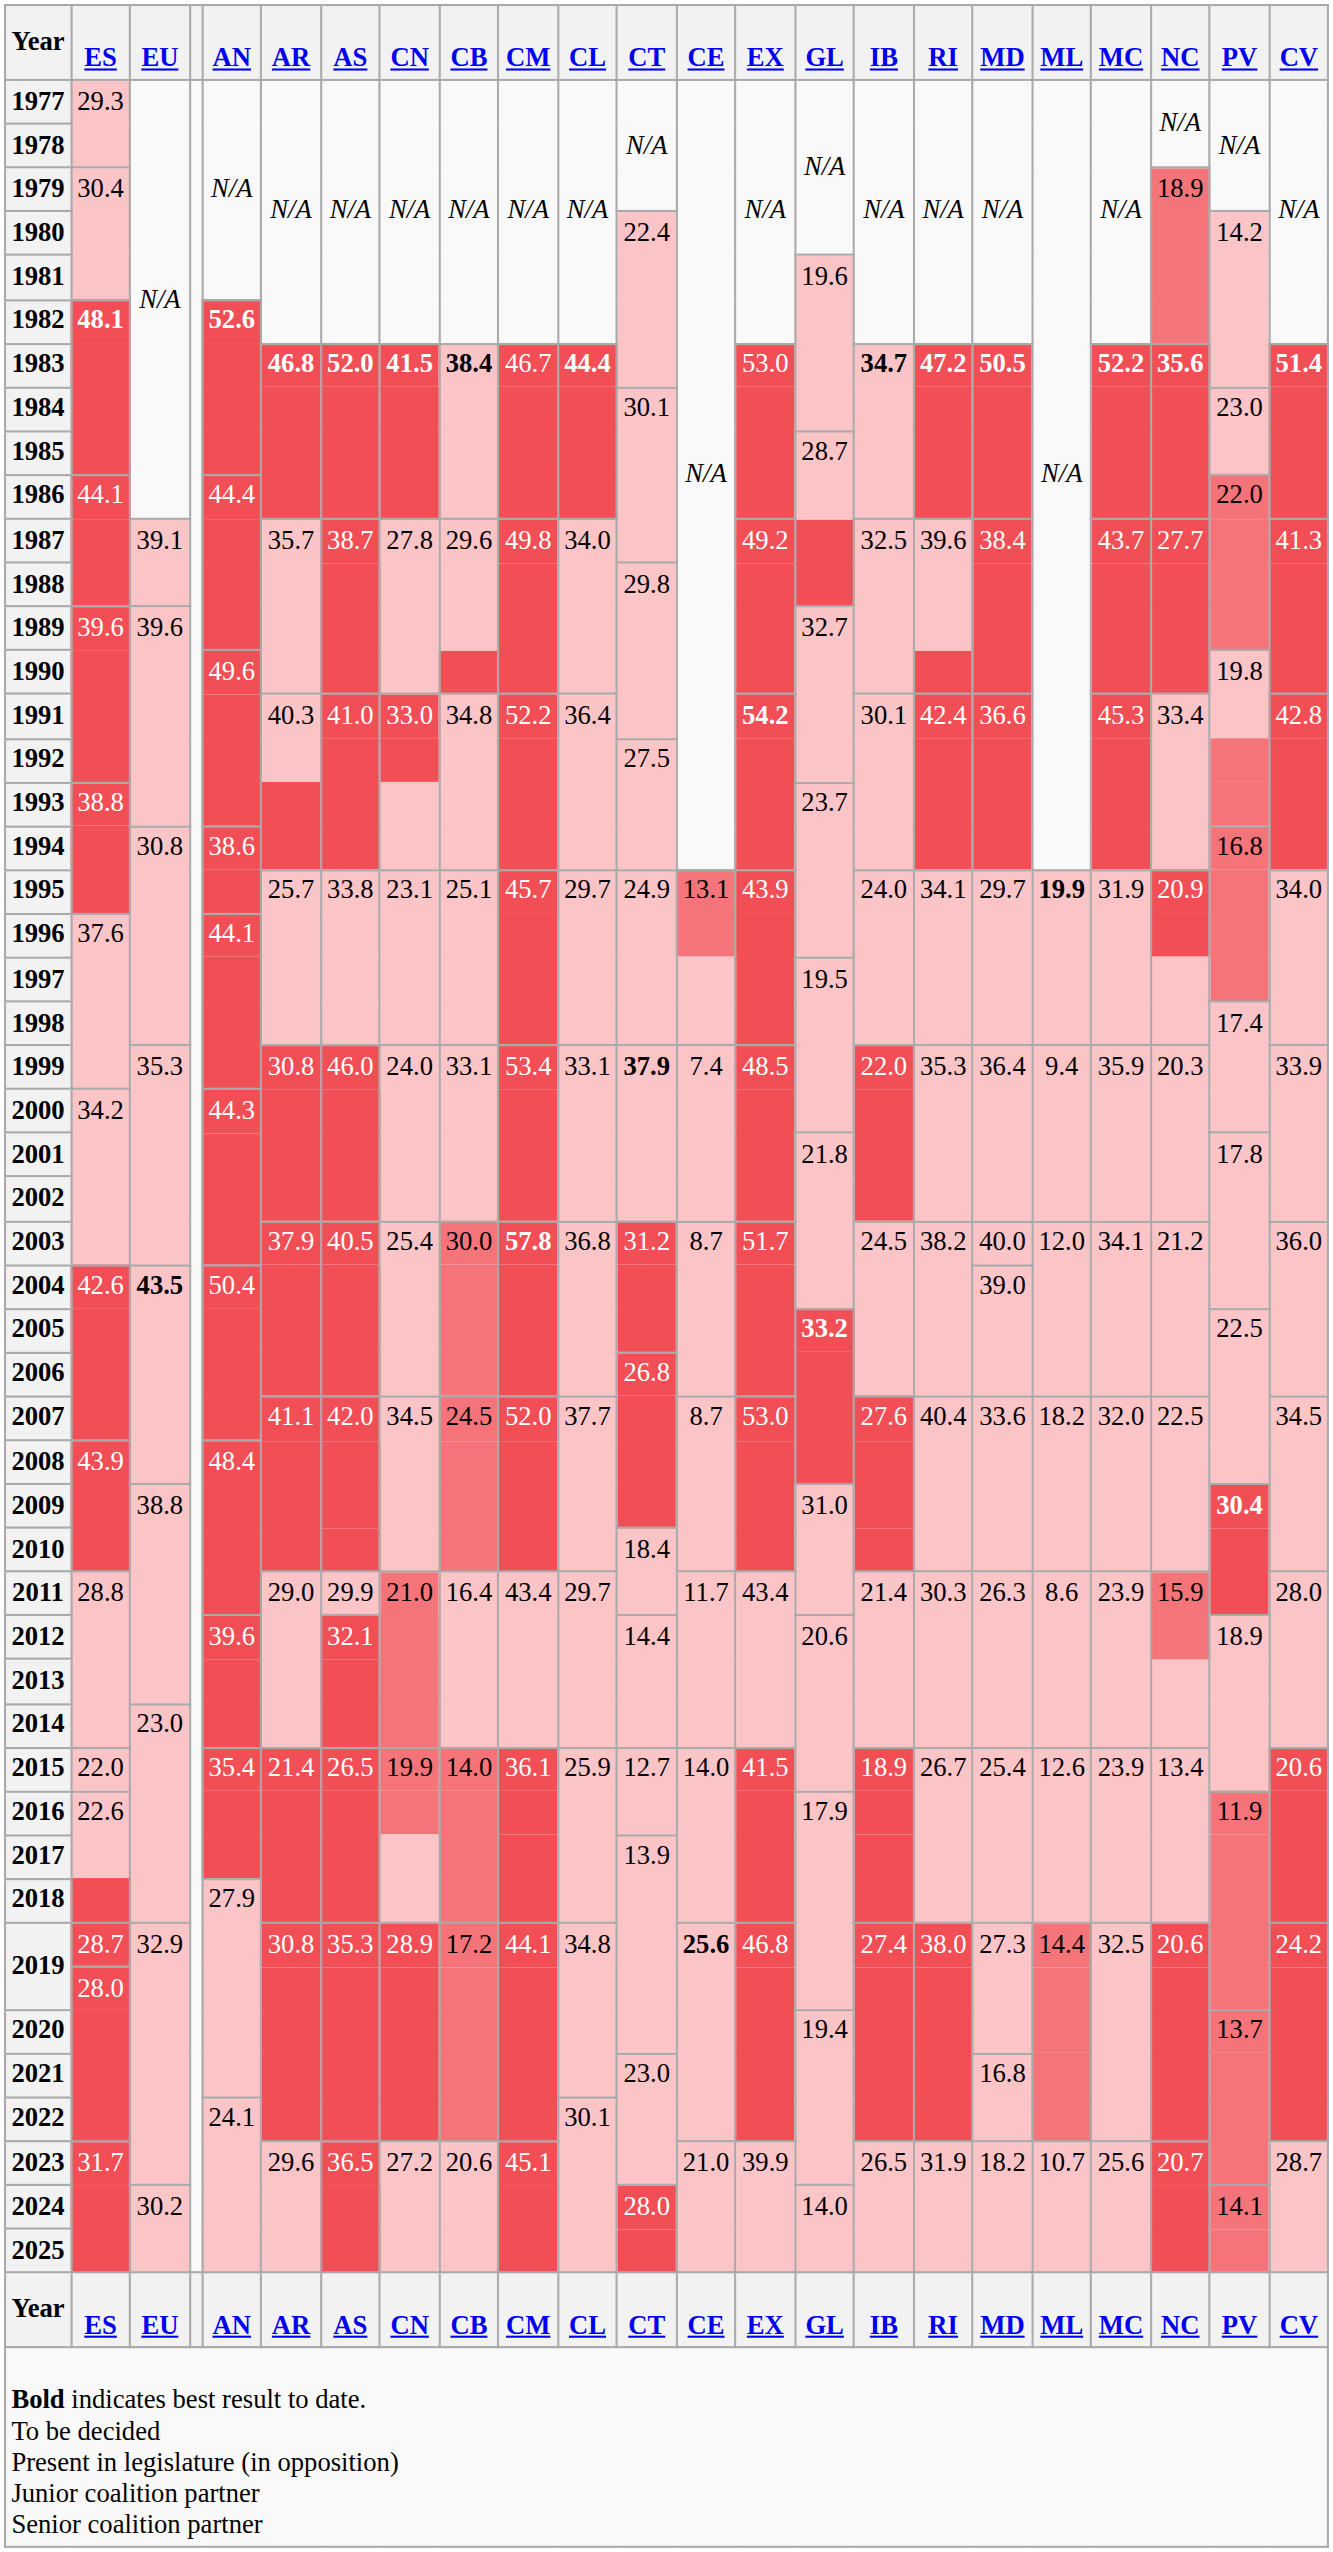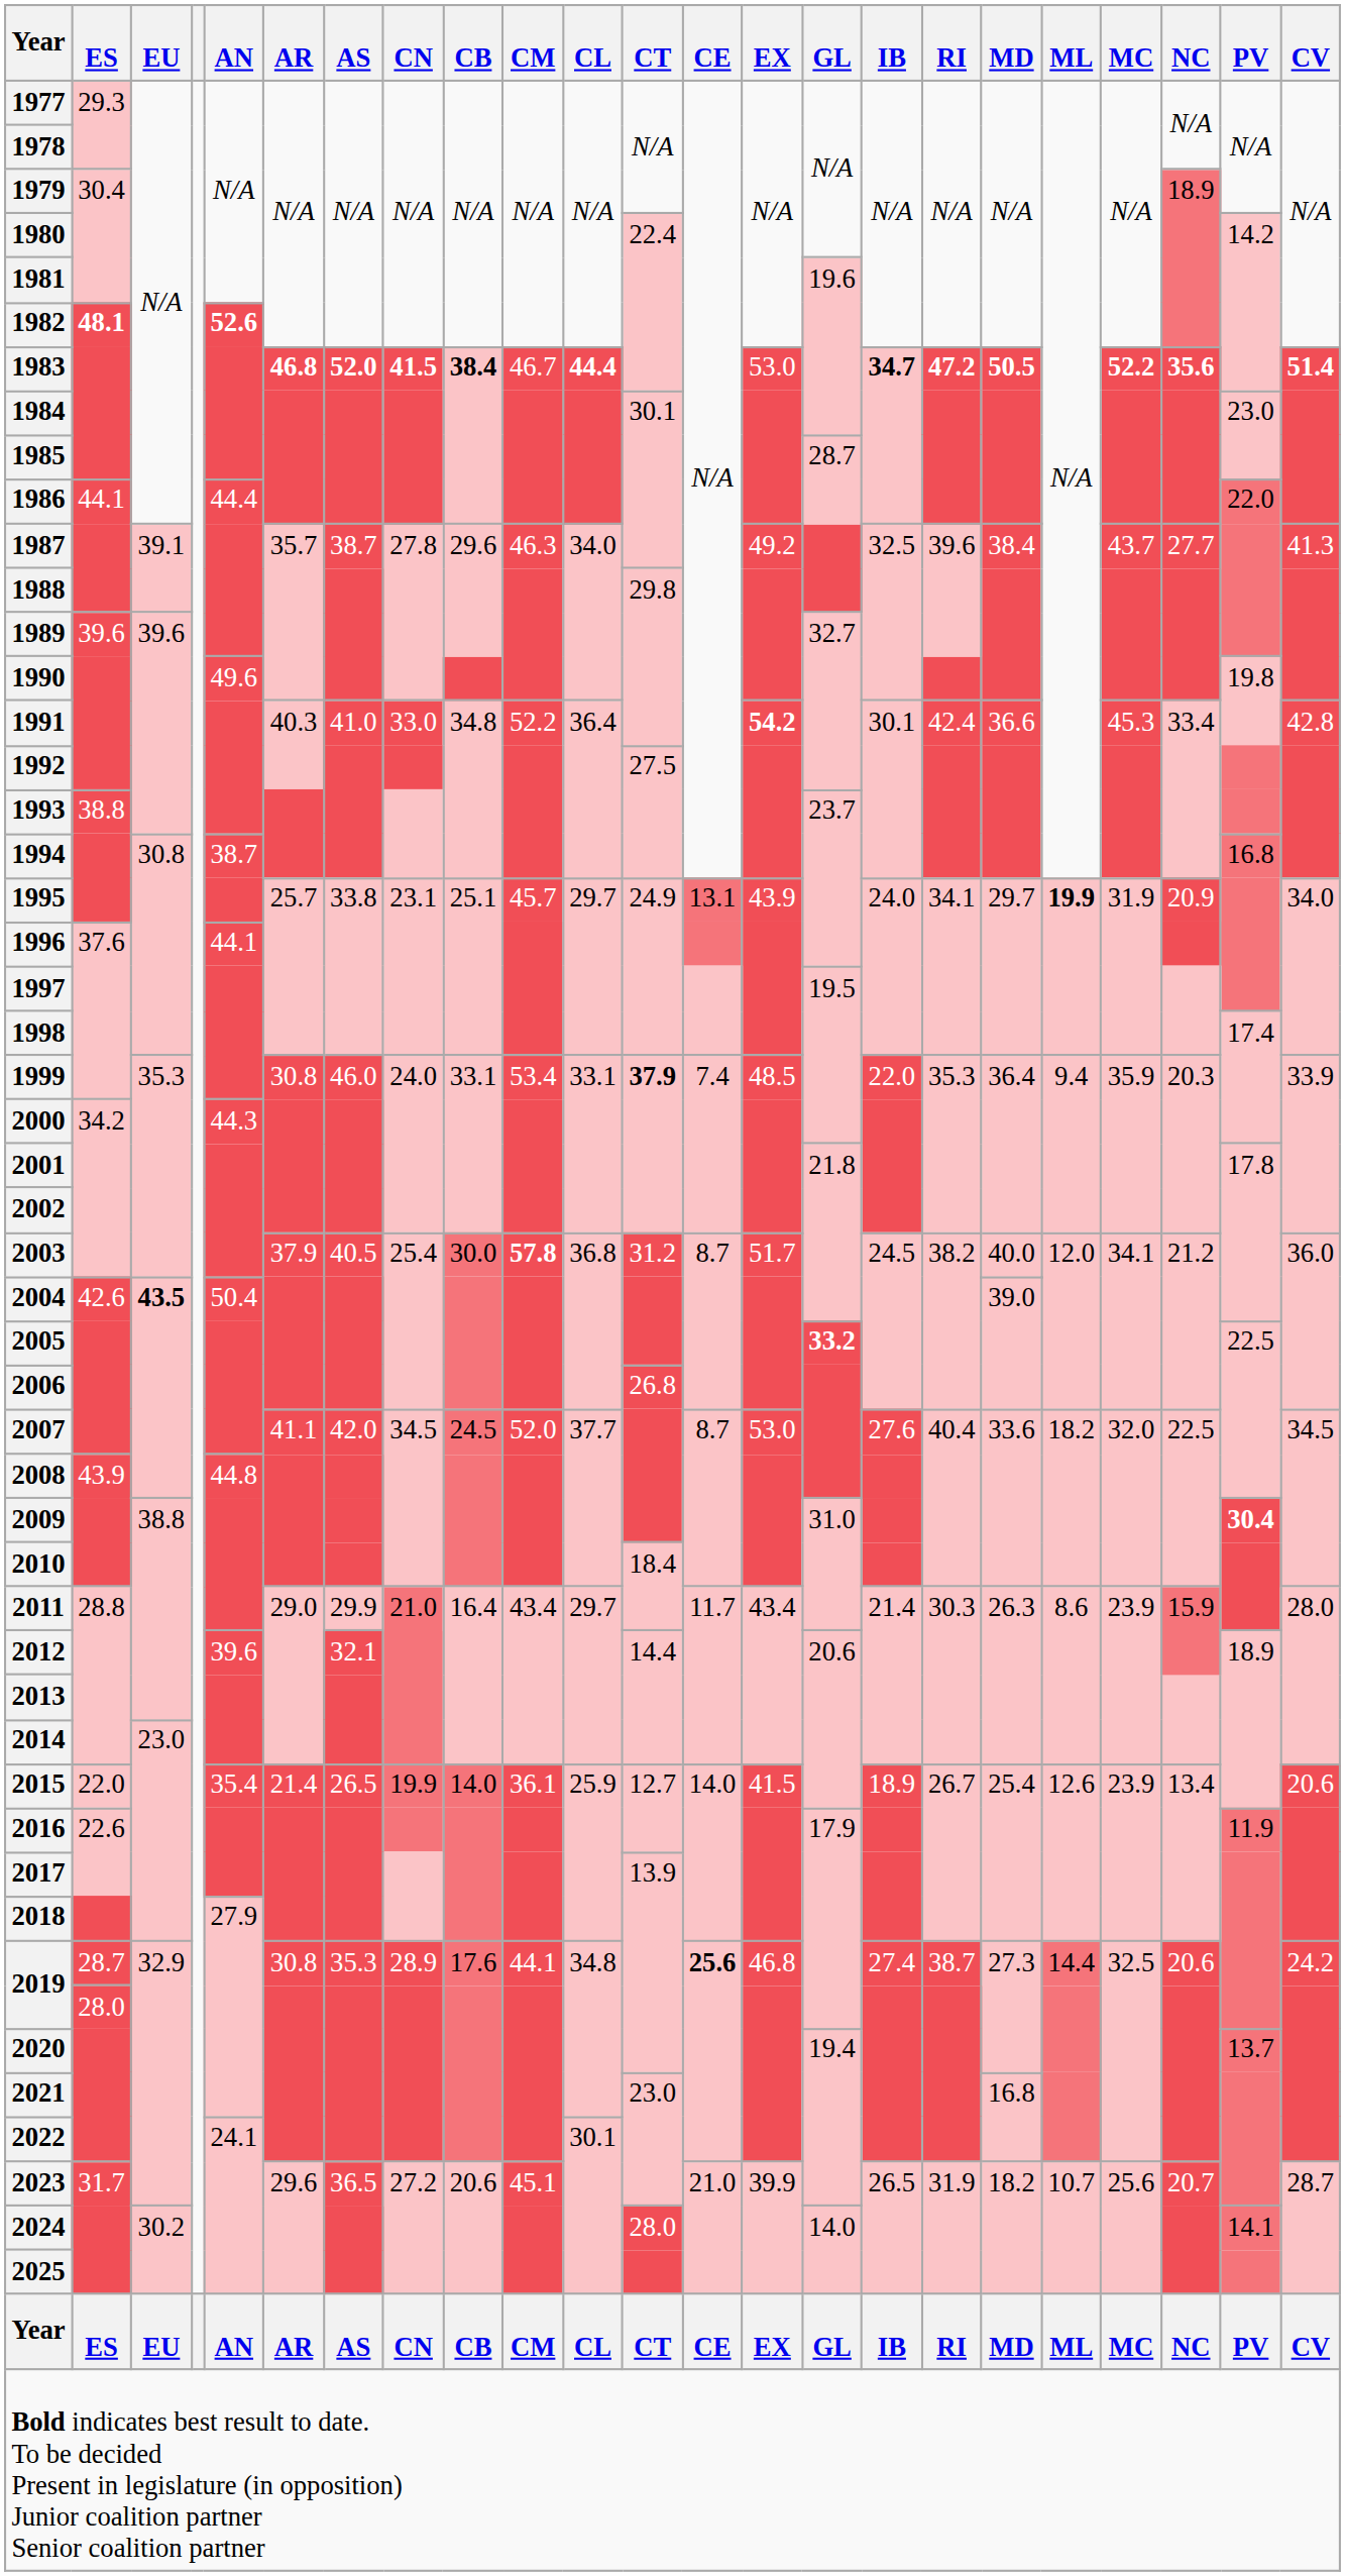1987 | CM: 49.8 -> 46.3
1994 | AN: 38.6 -> 38.7
2008 | AN: 48.4 -> 44.8
2019 / 28.7 | CB: 17.2 -> 17.6
2019 / 28.7 | RI: 38.0 -> 38.7
